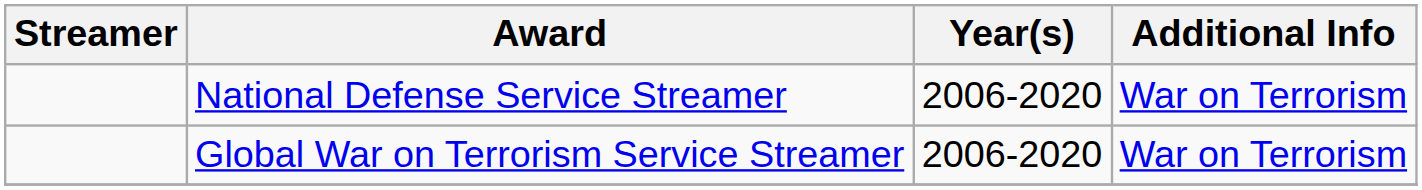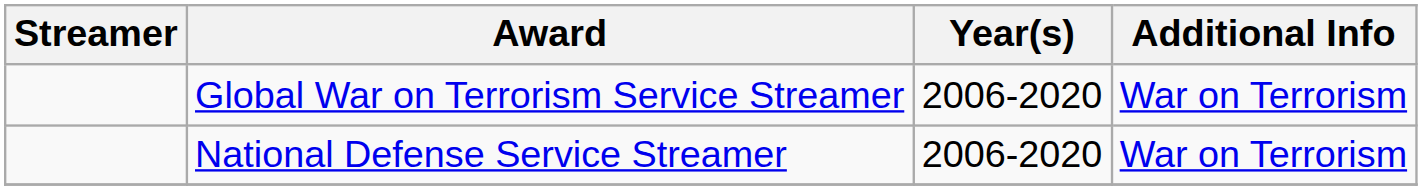rows swapped: National Defense Service Streamer <-> Global War on Terrorism Service Streamer
